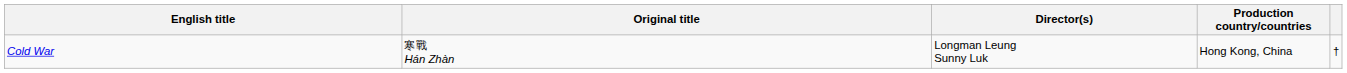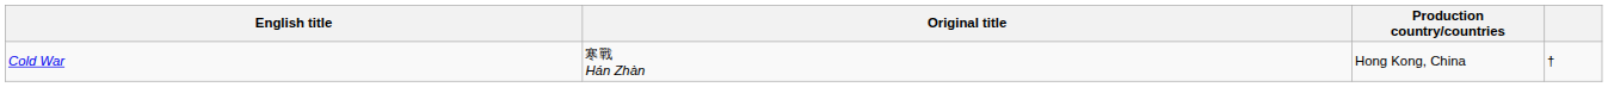- column: Director(s) | Longman Leung Sunny Luk
